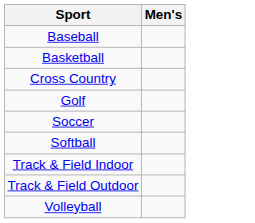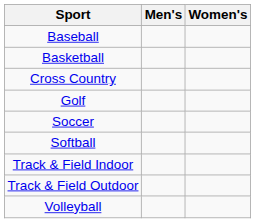+ column: Women's
